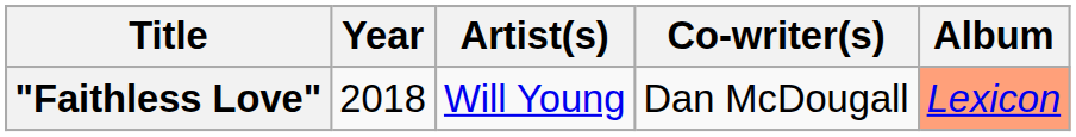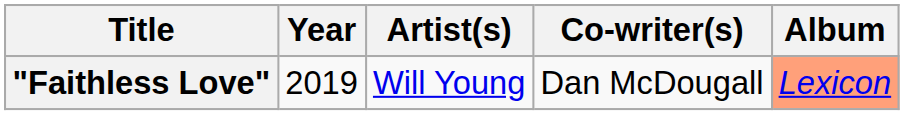"Faithless Love" | Year: 2018 -> 2019
